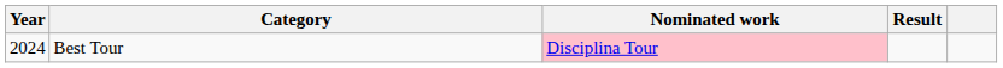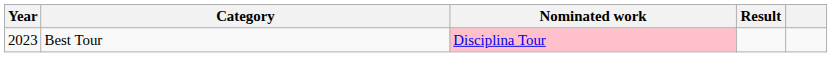Best Tour | Year: 2024 -> 2023
